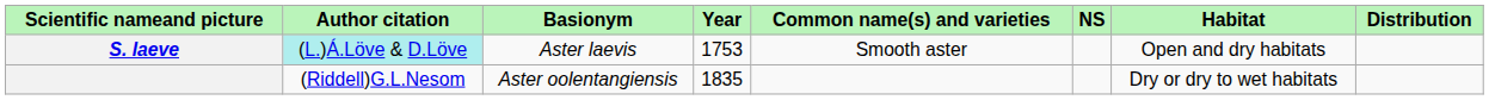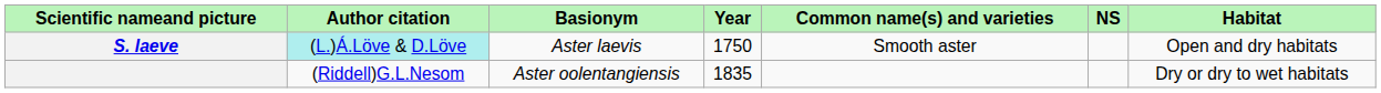- column: Distribution
S. laeve | Year: 1753 -> 1750
